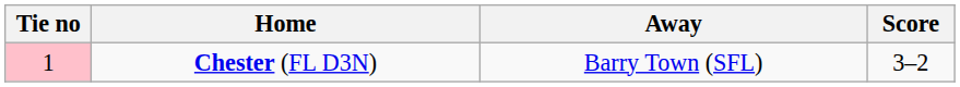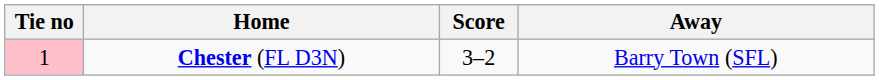columns swapped: Score <-> Away
